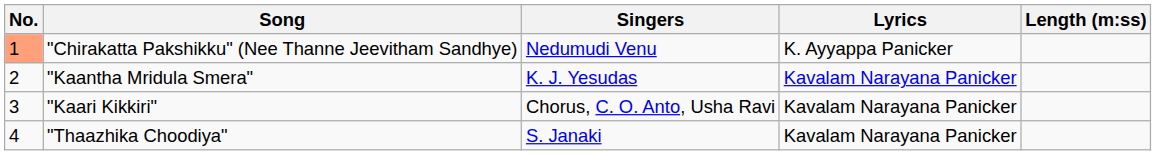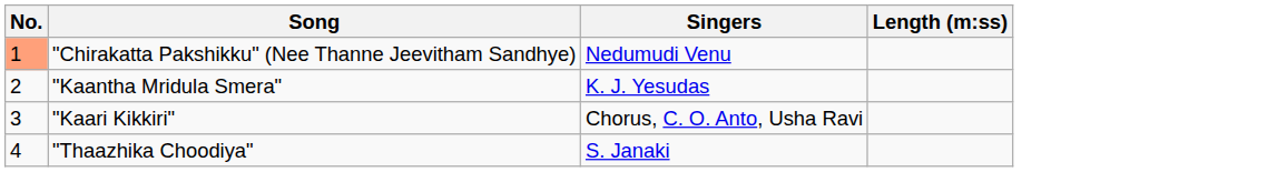- column: Lyrics | K. Ayyappa Panicker | Kavalam Narayana Panicker | Kavalam Narayana Panicker | Kavalam Narayana Panicker
